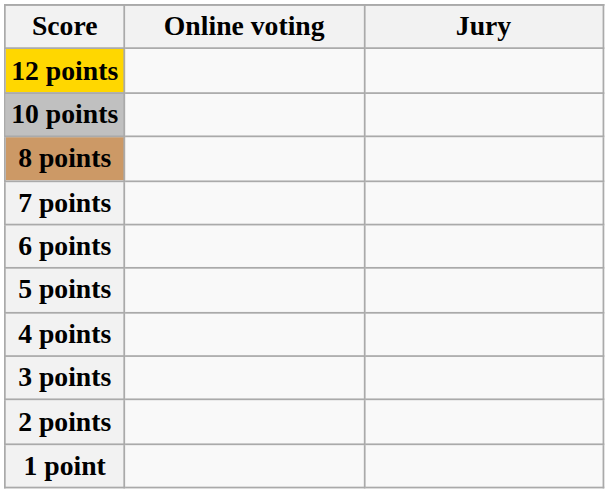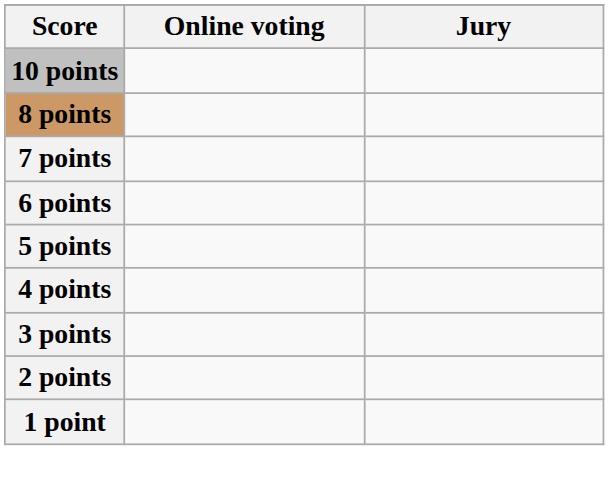- row: 12 points
